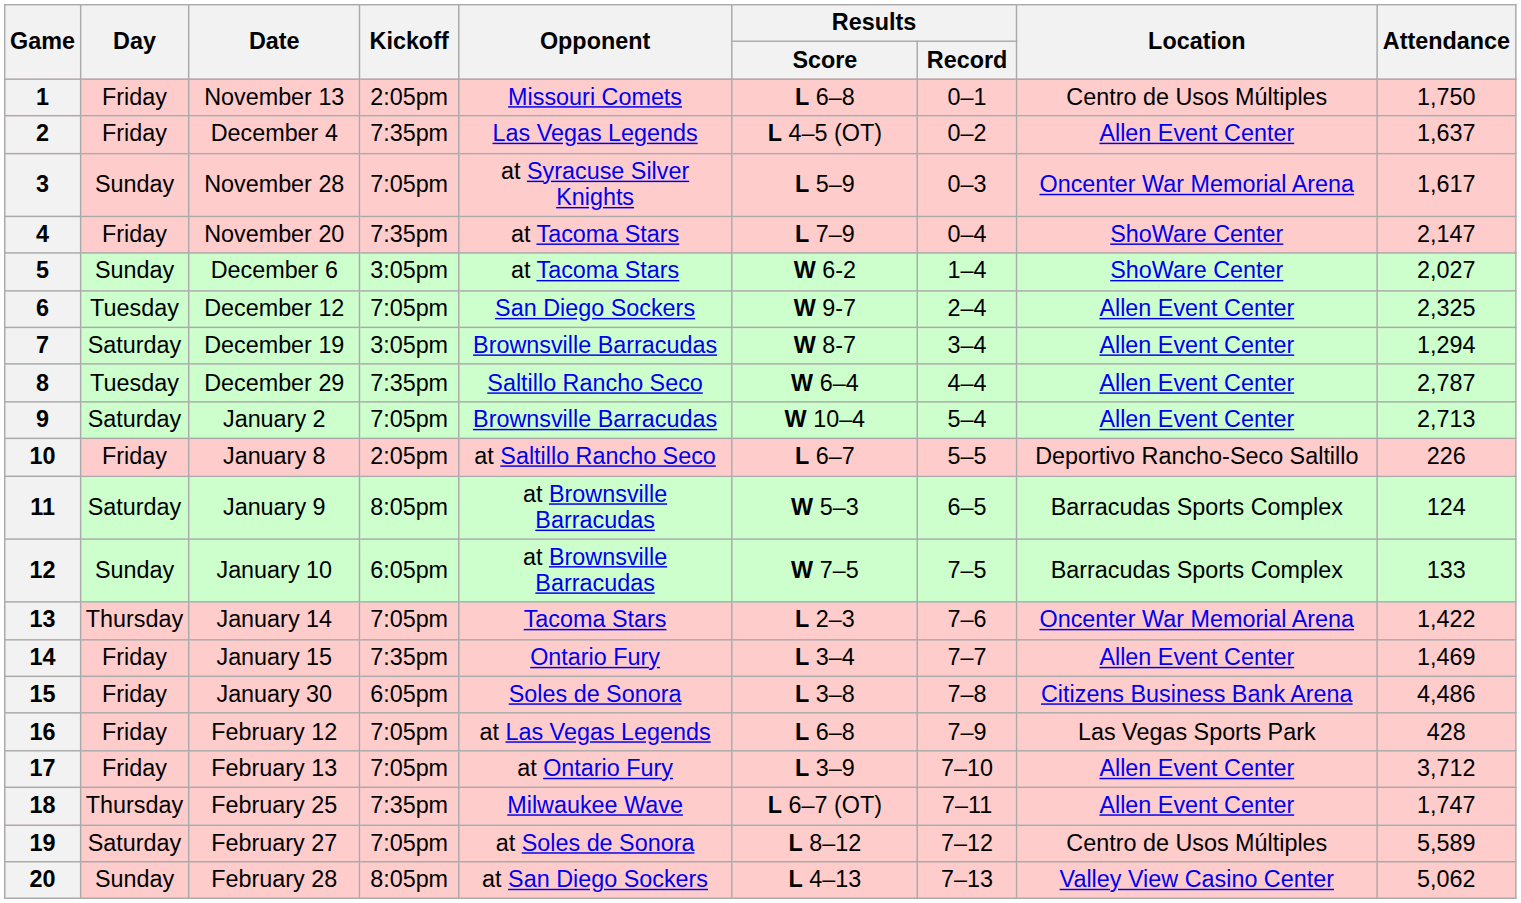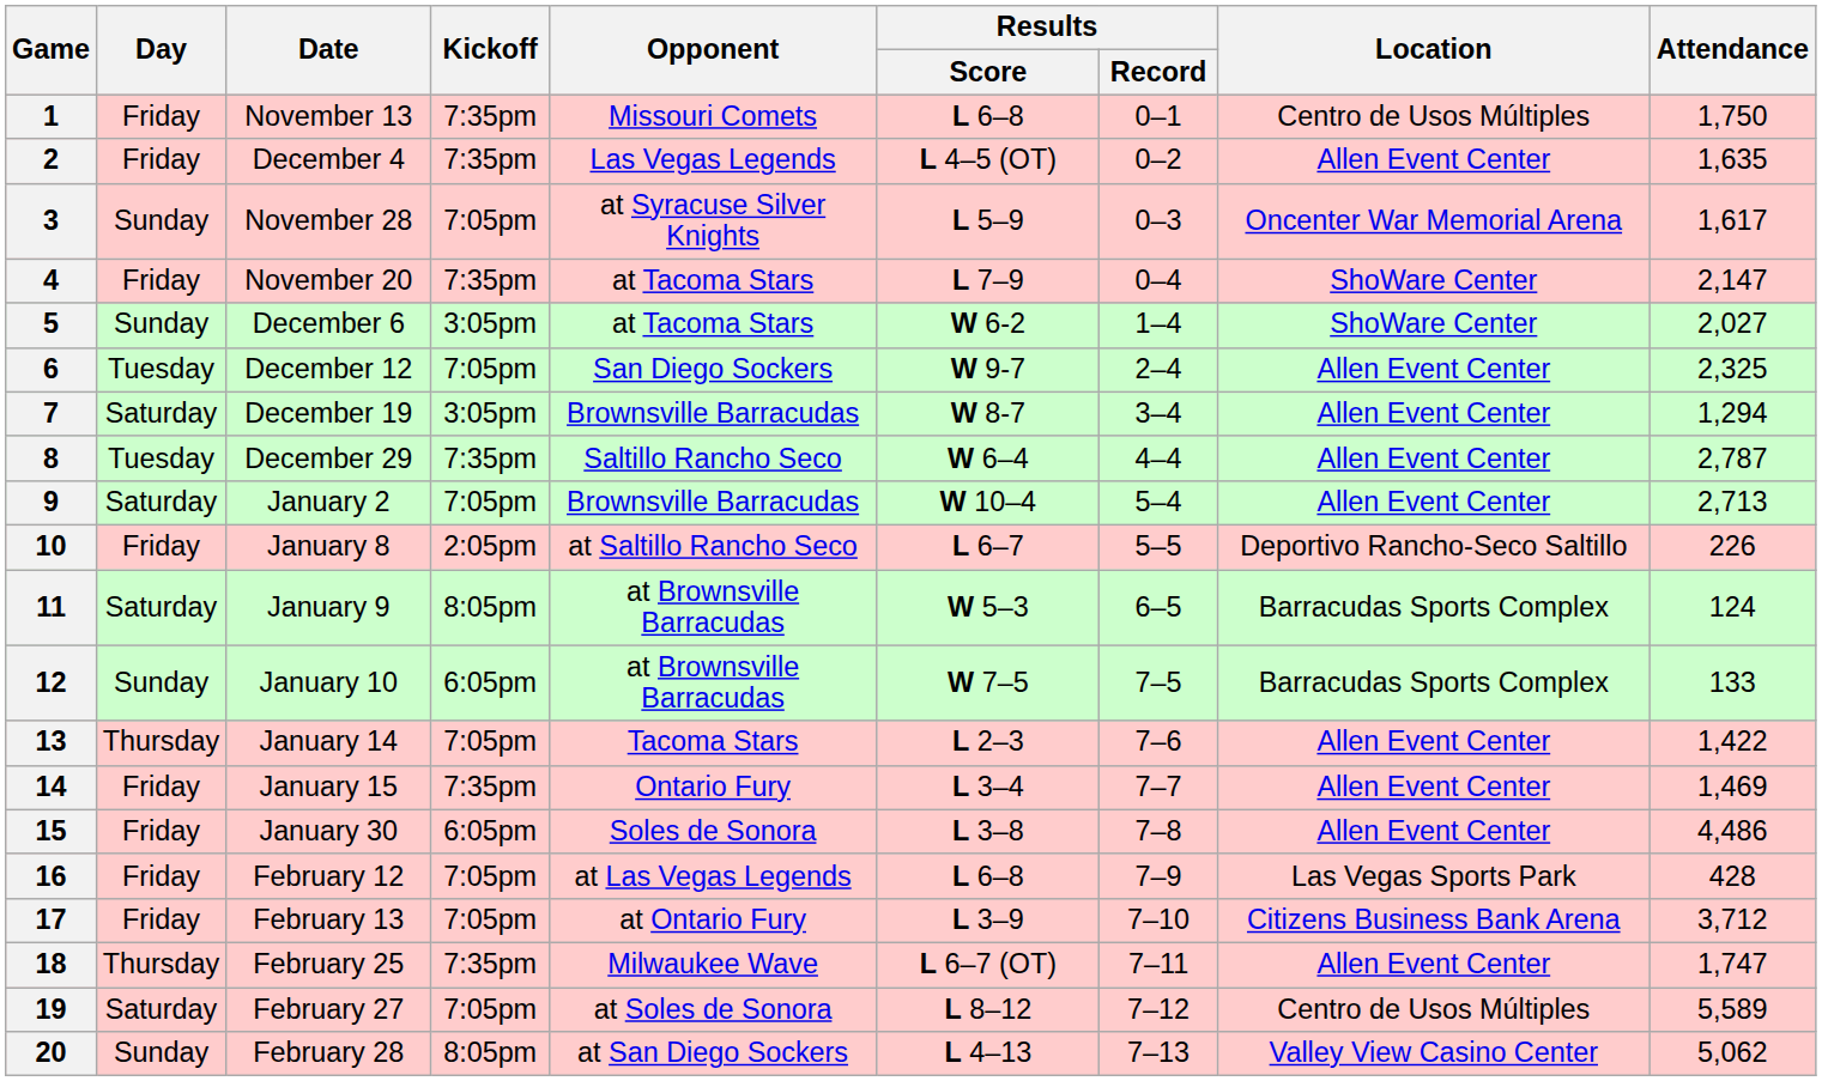1 | Kickoff: 2:05pm -> 7:35pm
2 | Attendance: 1,637 -> 1,635
13 | Location: Oncenter War Memorial Arena -> Allen Event Center
15 | Location: Citizens Business Bank Arena -> Allen Event Center
17 | Location: Allen Event Center -> Citizens Business Bank Arena
